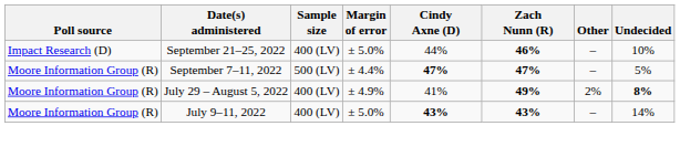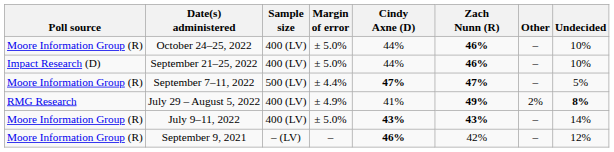+ row: Moore Information Group (R) | October 24–25, 2022 | 400 (LV) | ± 5.0% | 44% | 46% | – | 10%
July 29 – August 5, 2022 | Poll source: Moore Information Group (R) -> RMG Research
+ row: Moore Information Group (R) | September 9, 2021 | – (LV) | – | 46% | 42% | – | 12%
